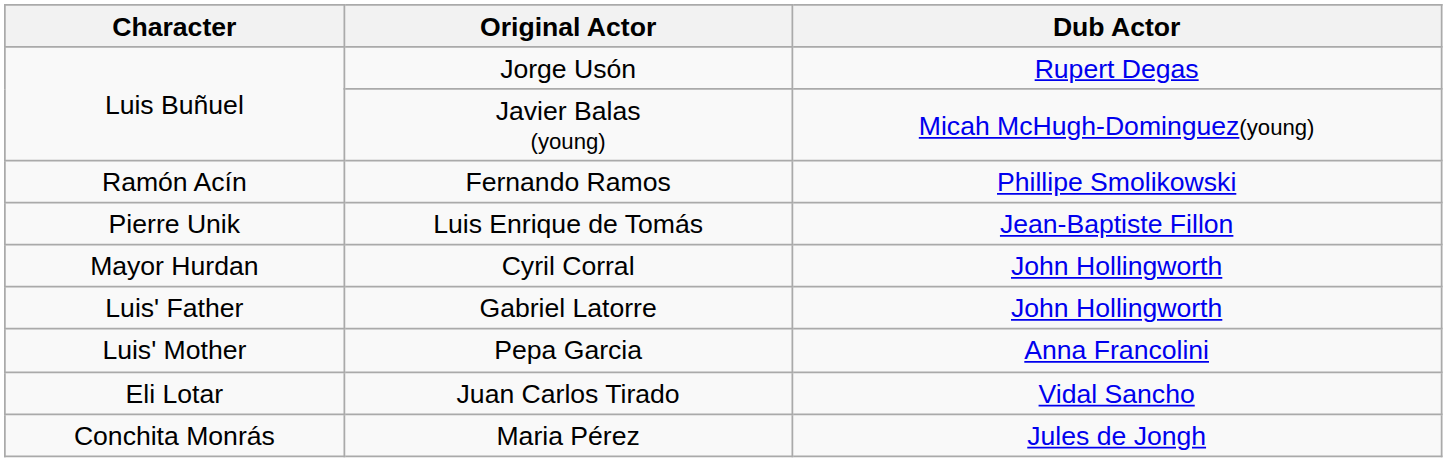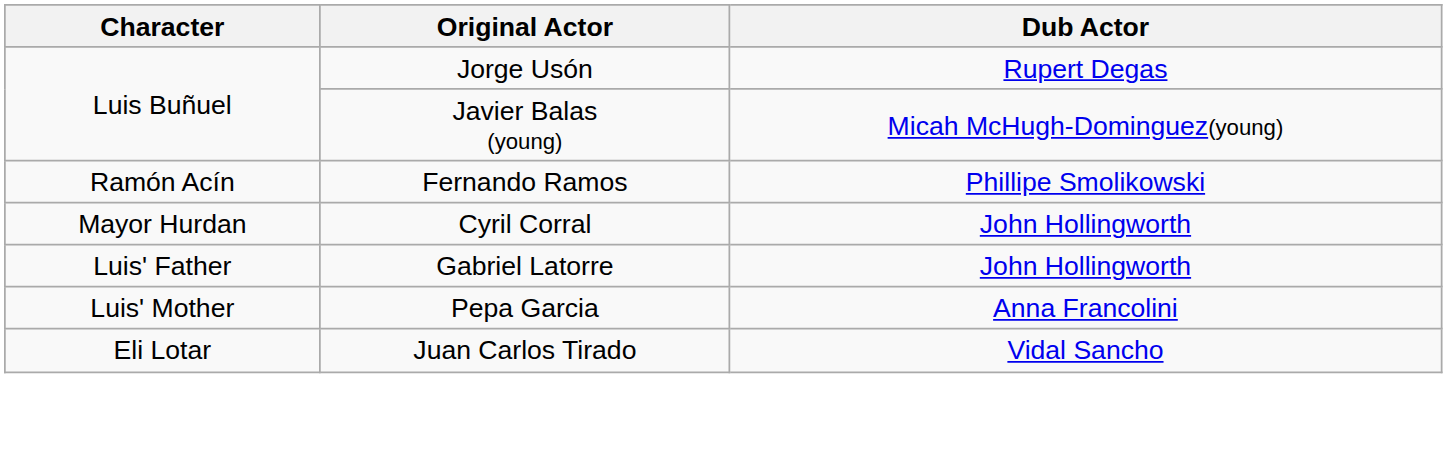- row: Pierre Unik | Luis Enrique de Tomás | Jean-Baptiste Fillon
- row: Conchita Monrás | Maria Pérez | Jules de Jongh
